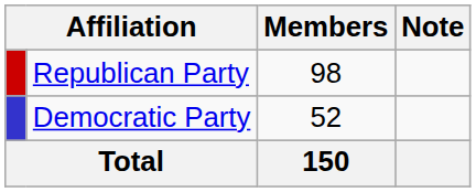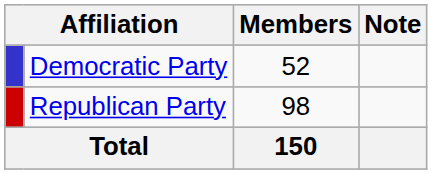rows swapped: Republican Party <-> Democratic Party
